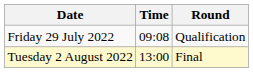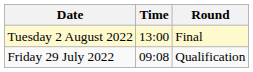rows swapped: Friday 29 July 2022 <-> Tuesday 2 August 2022
